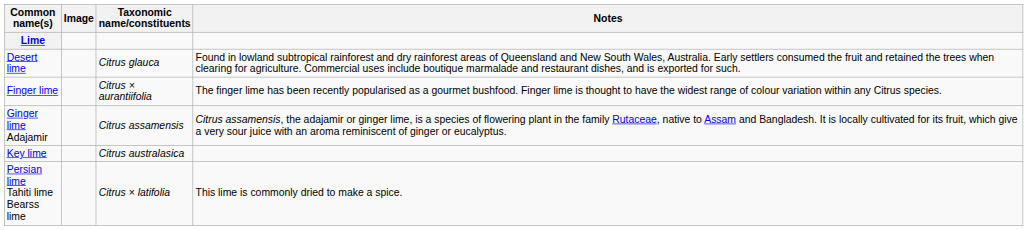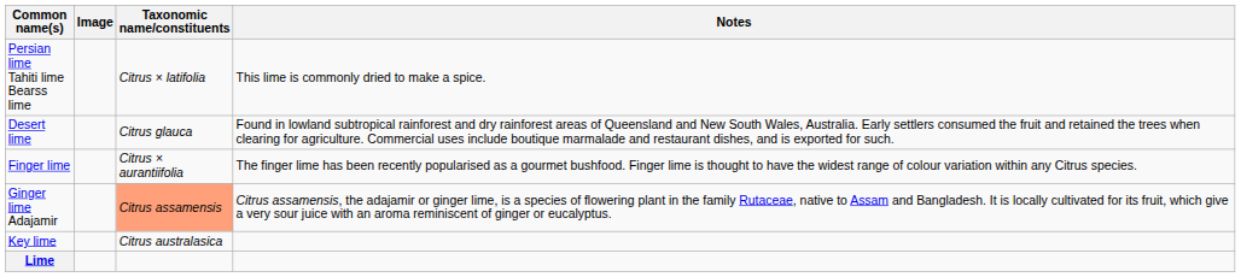rows swapped: Lime <-> Persian lime Tahiti lime Bearss lime
Ginger lime Adajamir | Taxonomic name/constituents: no background -> lightsalmon background
